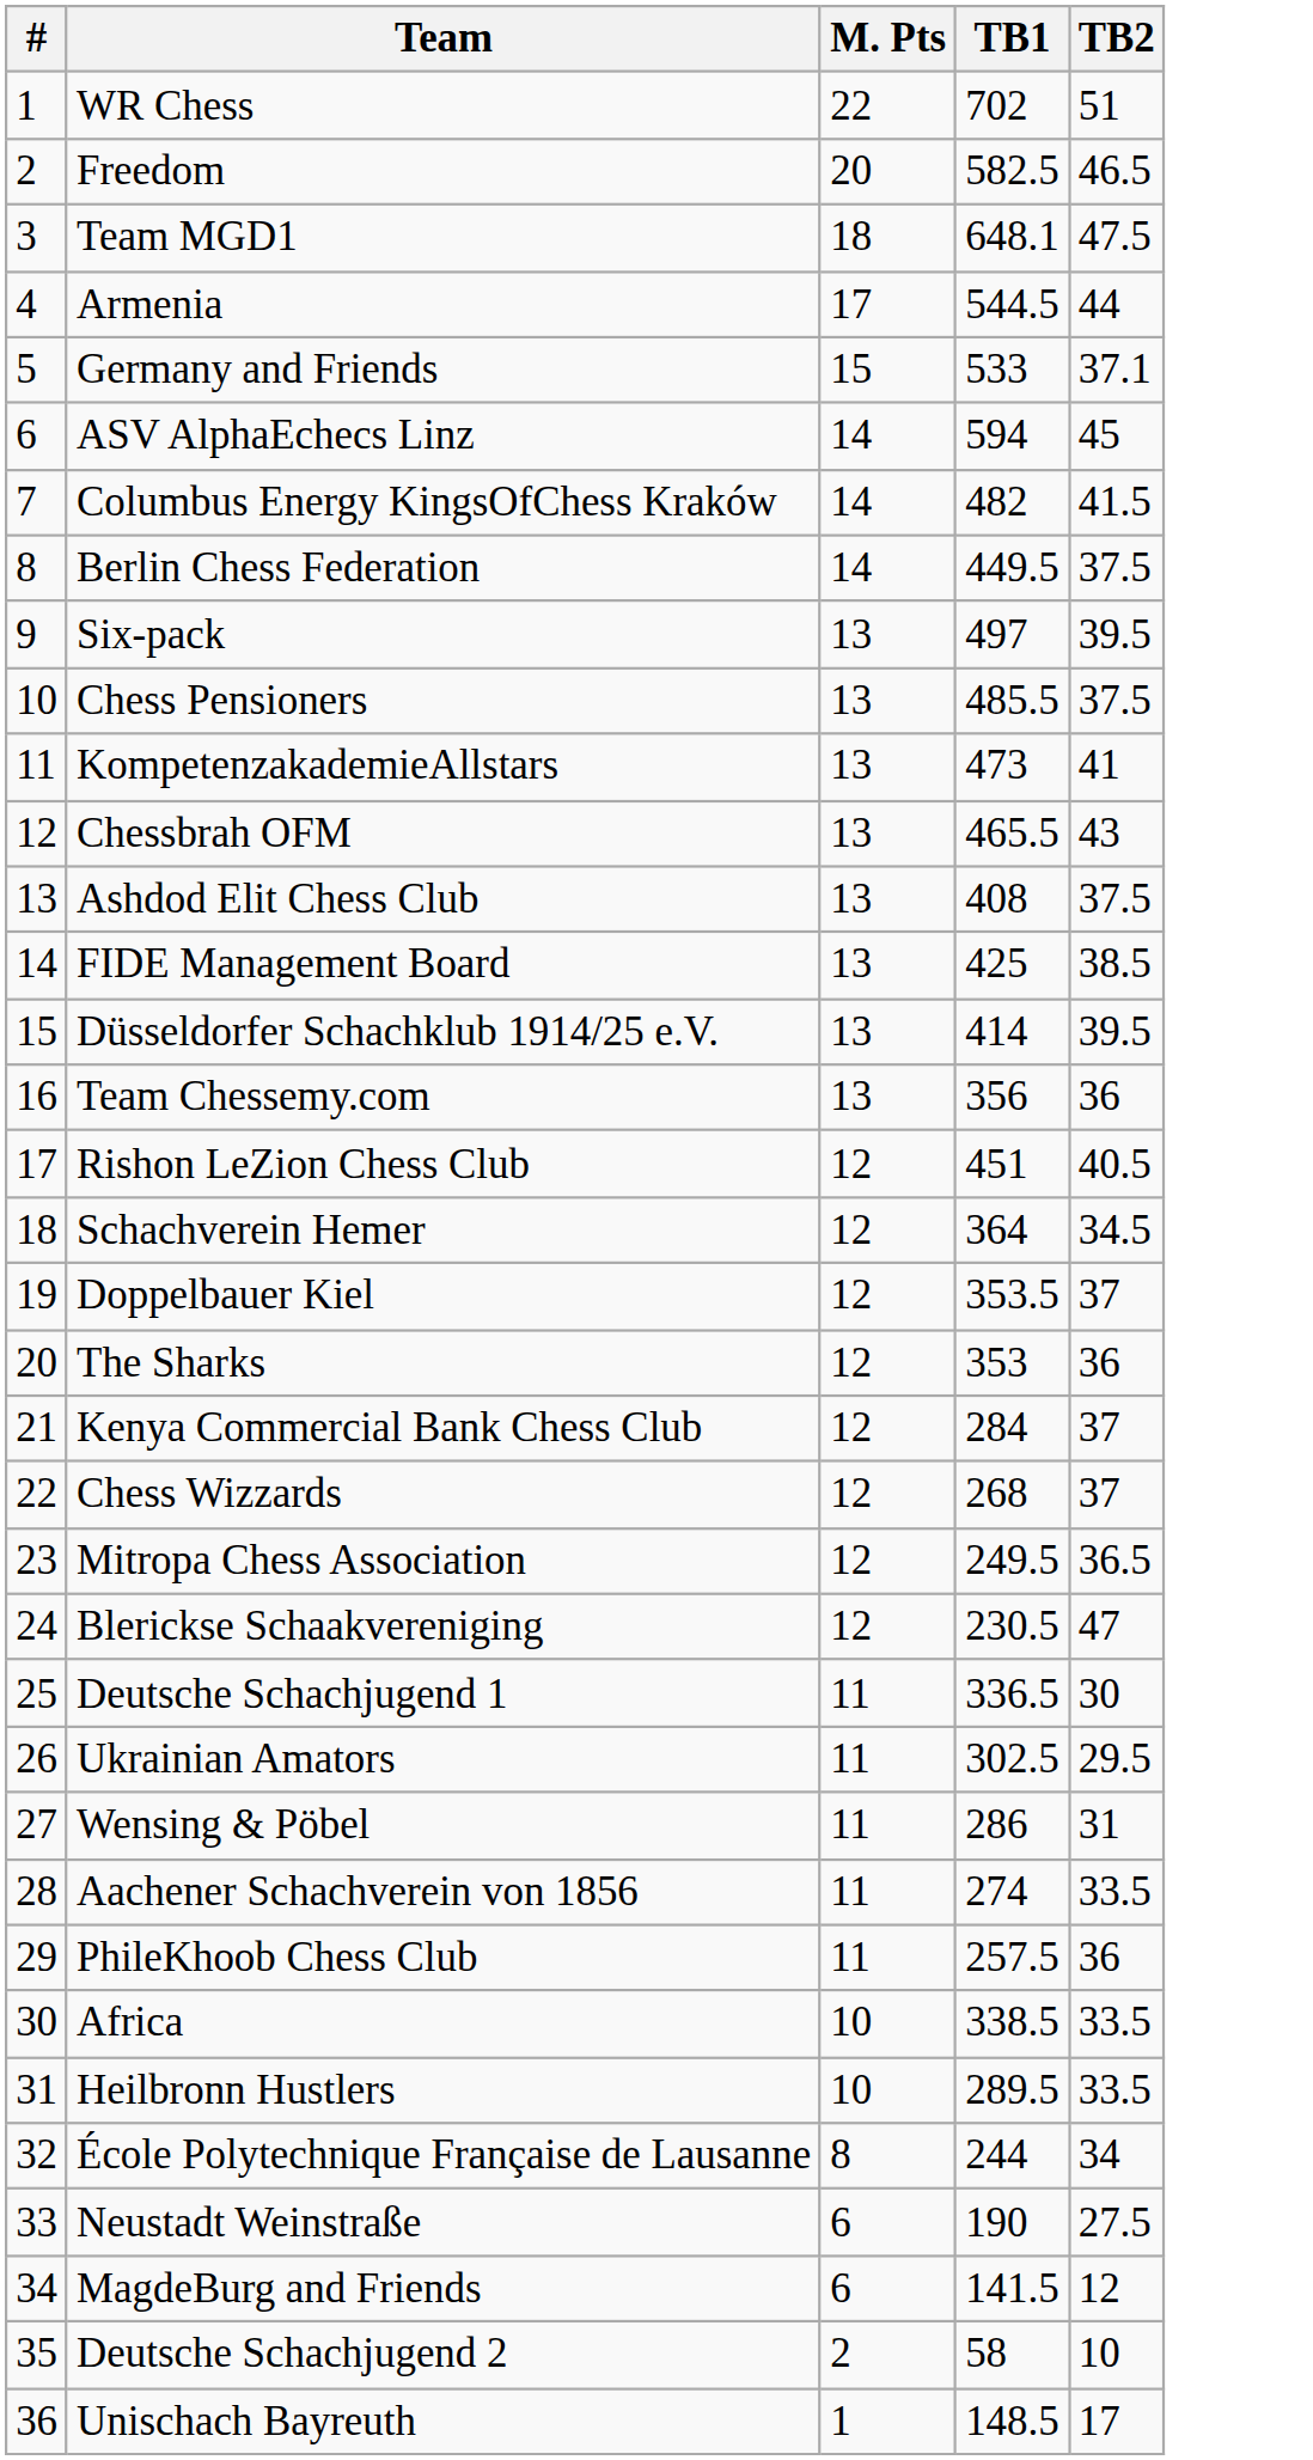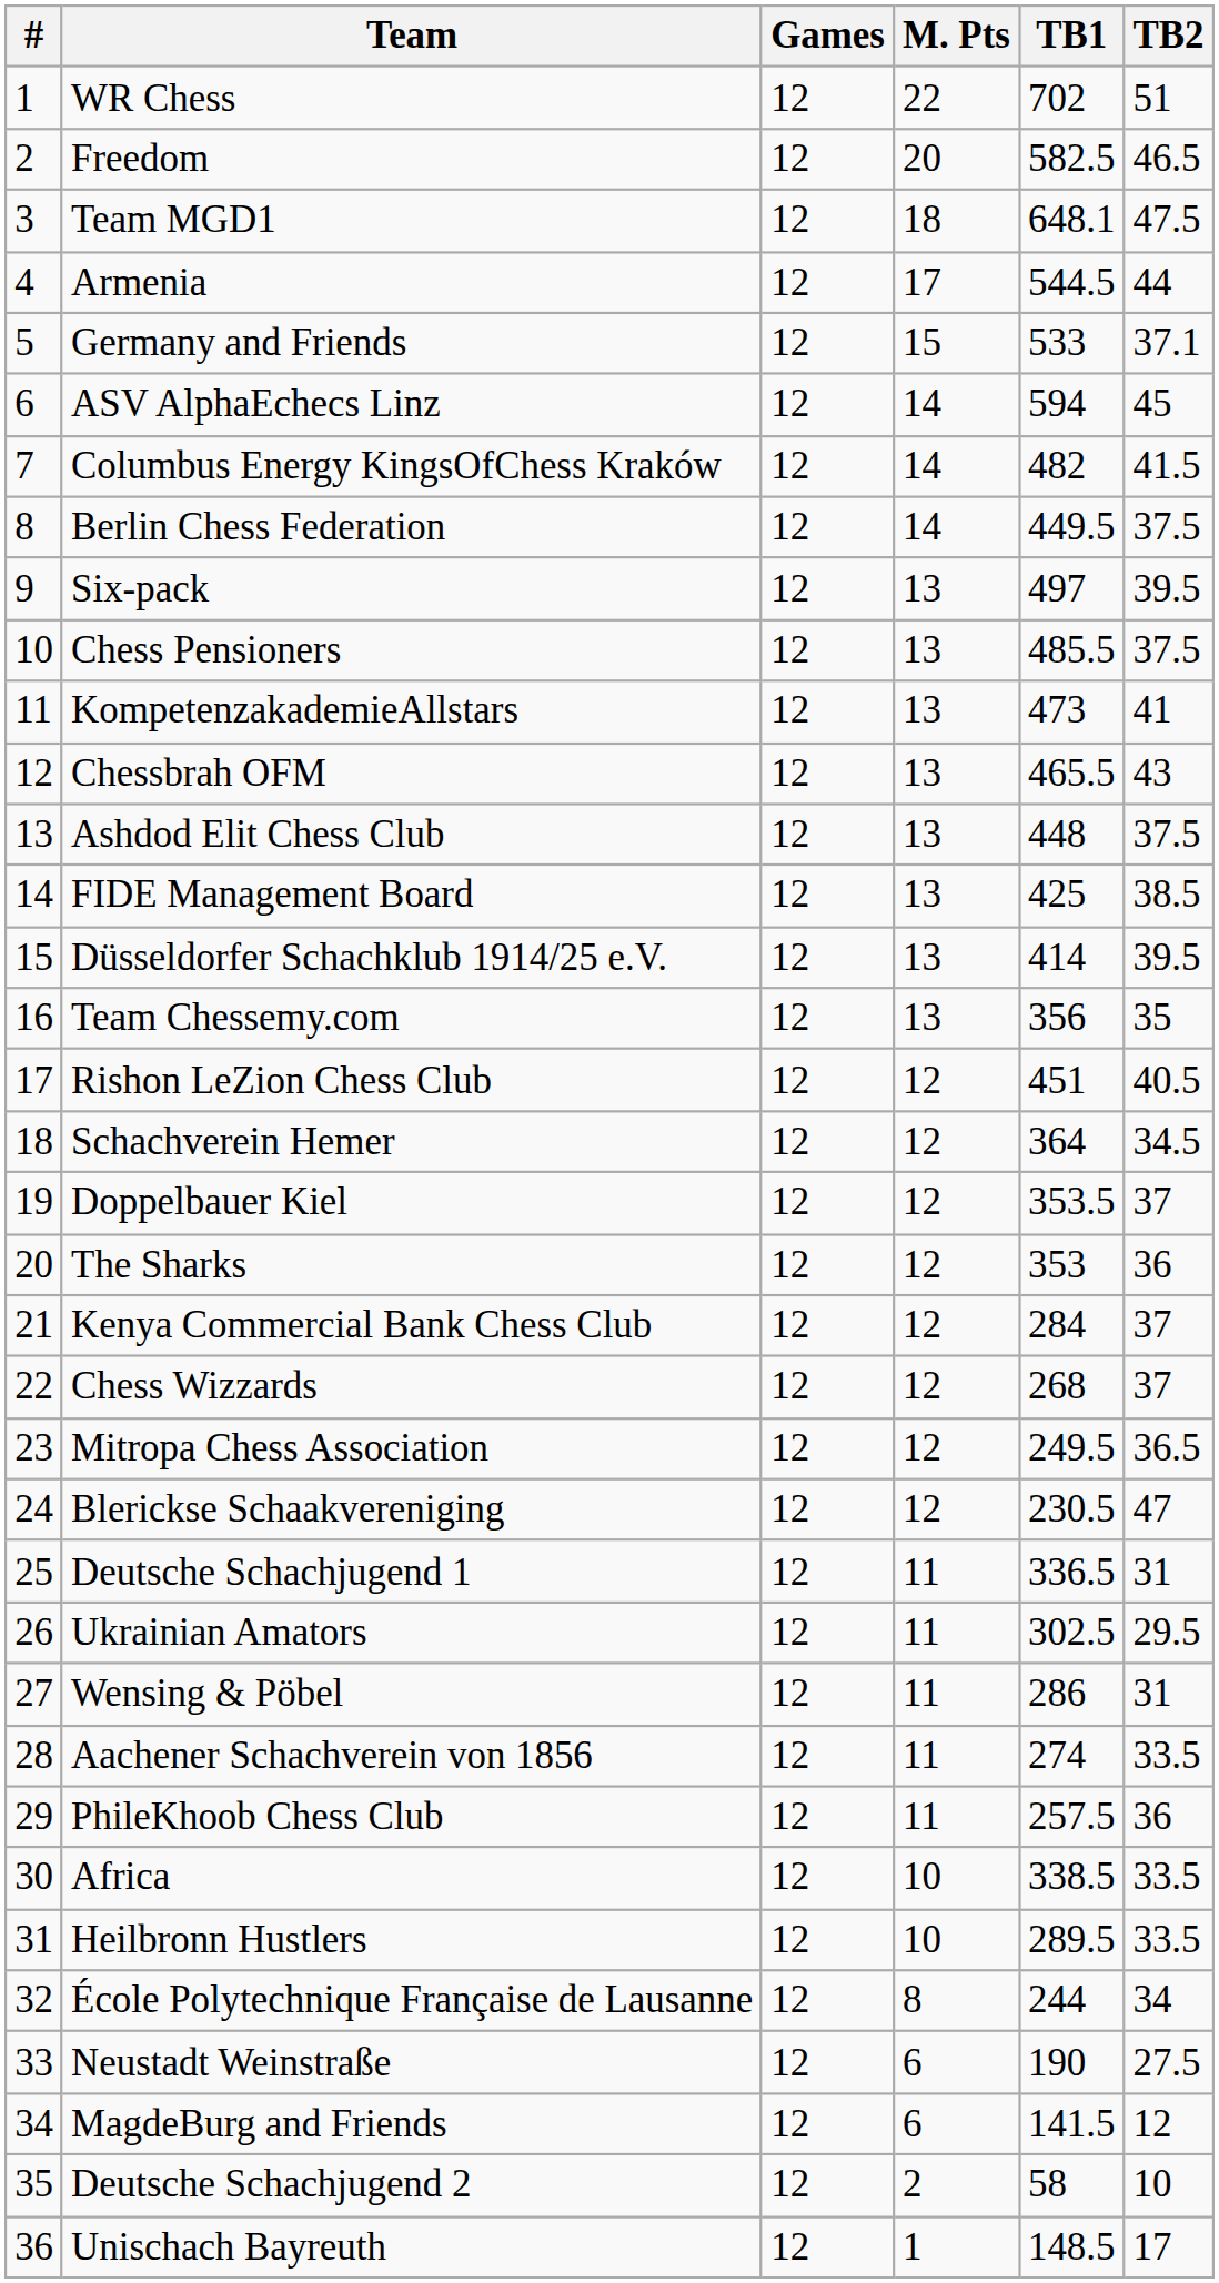+ column: Games | 12 | 12 | 12 | 12 | 12 | 12 | 12 | 12 | 12 | 12 | 12 | 12 | 12 | 12 | 12 | 12 | 12 | 12 | 12 | 12 | 12 | 12 | 12 | 12 | 12 | 12 | 12 | 12 | 12 | 12 | 12 | 12 | 12 | 12 | 12 | 12
Ashdod Elit Chess Club | TB1: 408 -> 448
Team Chessemy.com | TB2: 36 -> 35
Deutsche Schachjugend 1 | TB2: 30 -> 31
